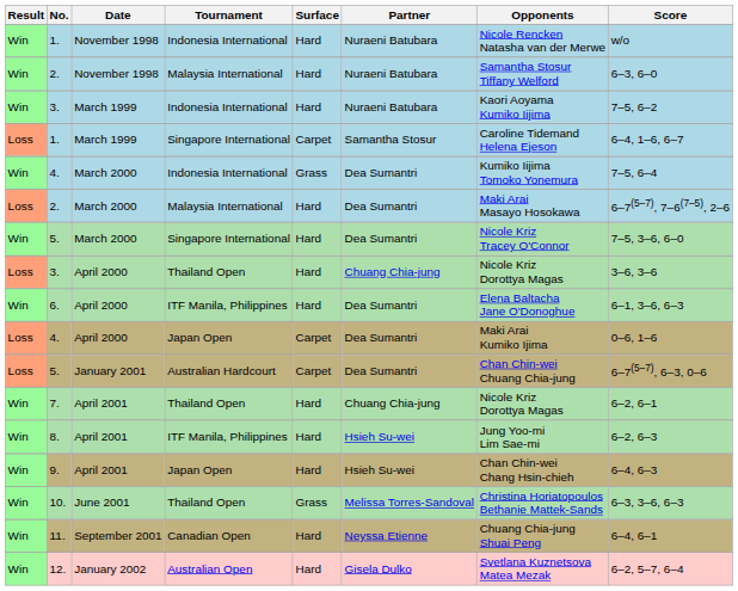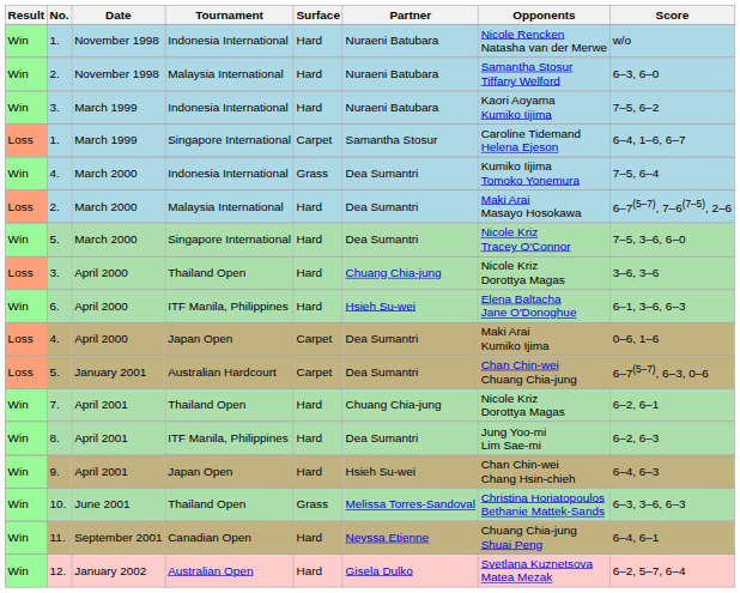6. | Partner: Dea Sumantri -> Hsieh Su-wei
8. | Partner: Hsieh Su-wei -> Dea Sumantri
